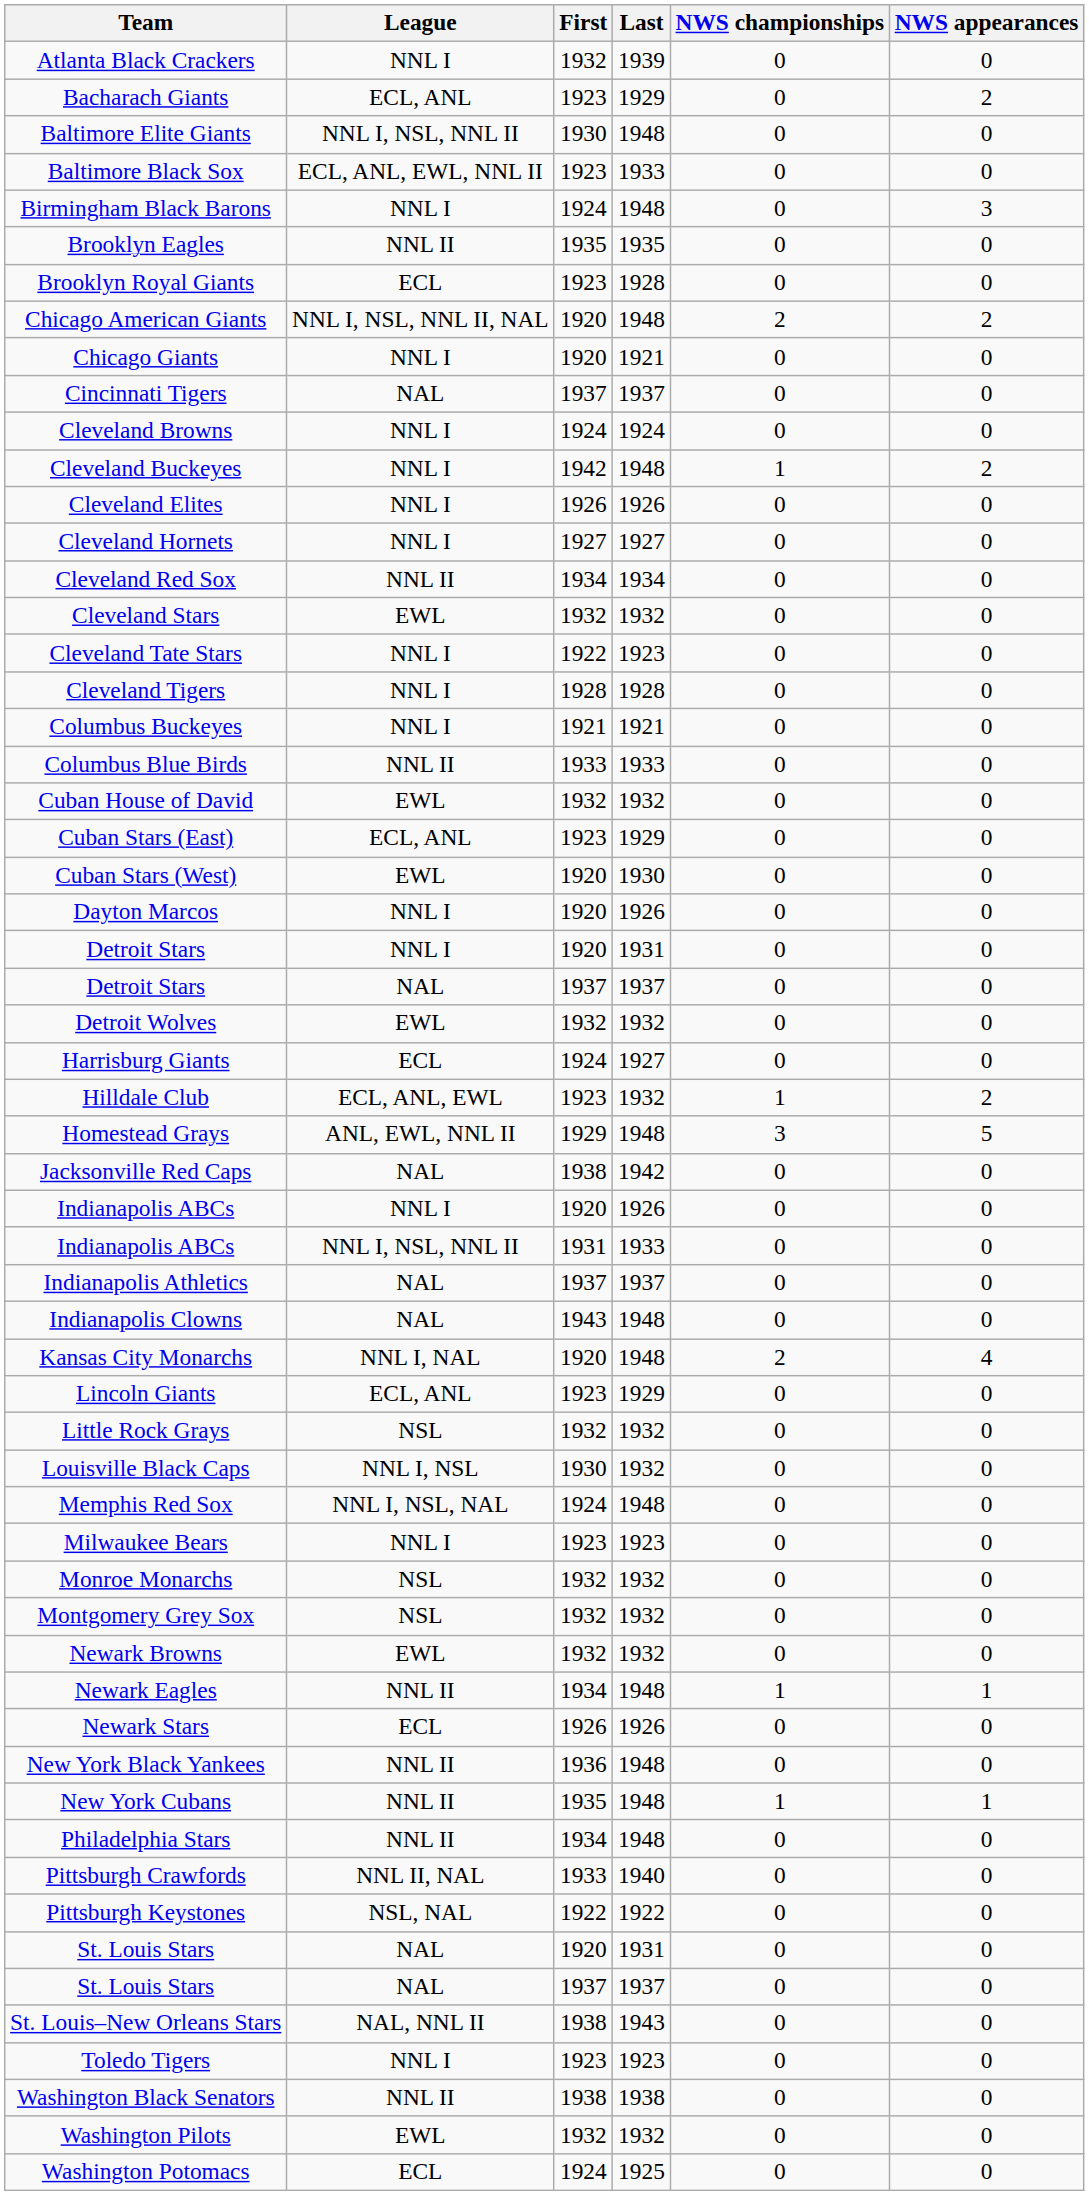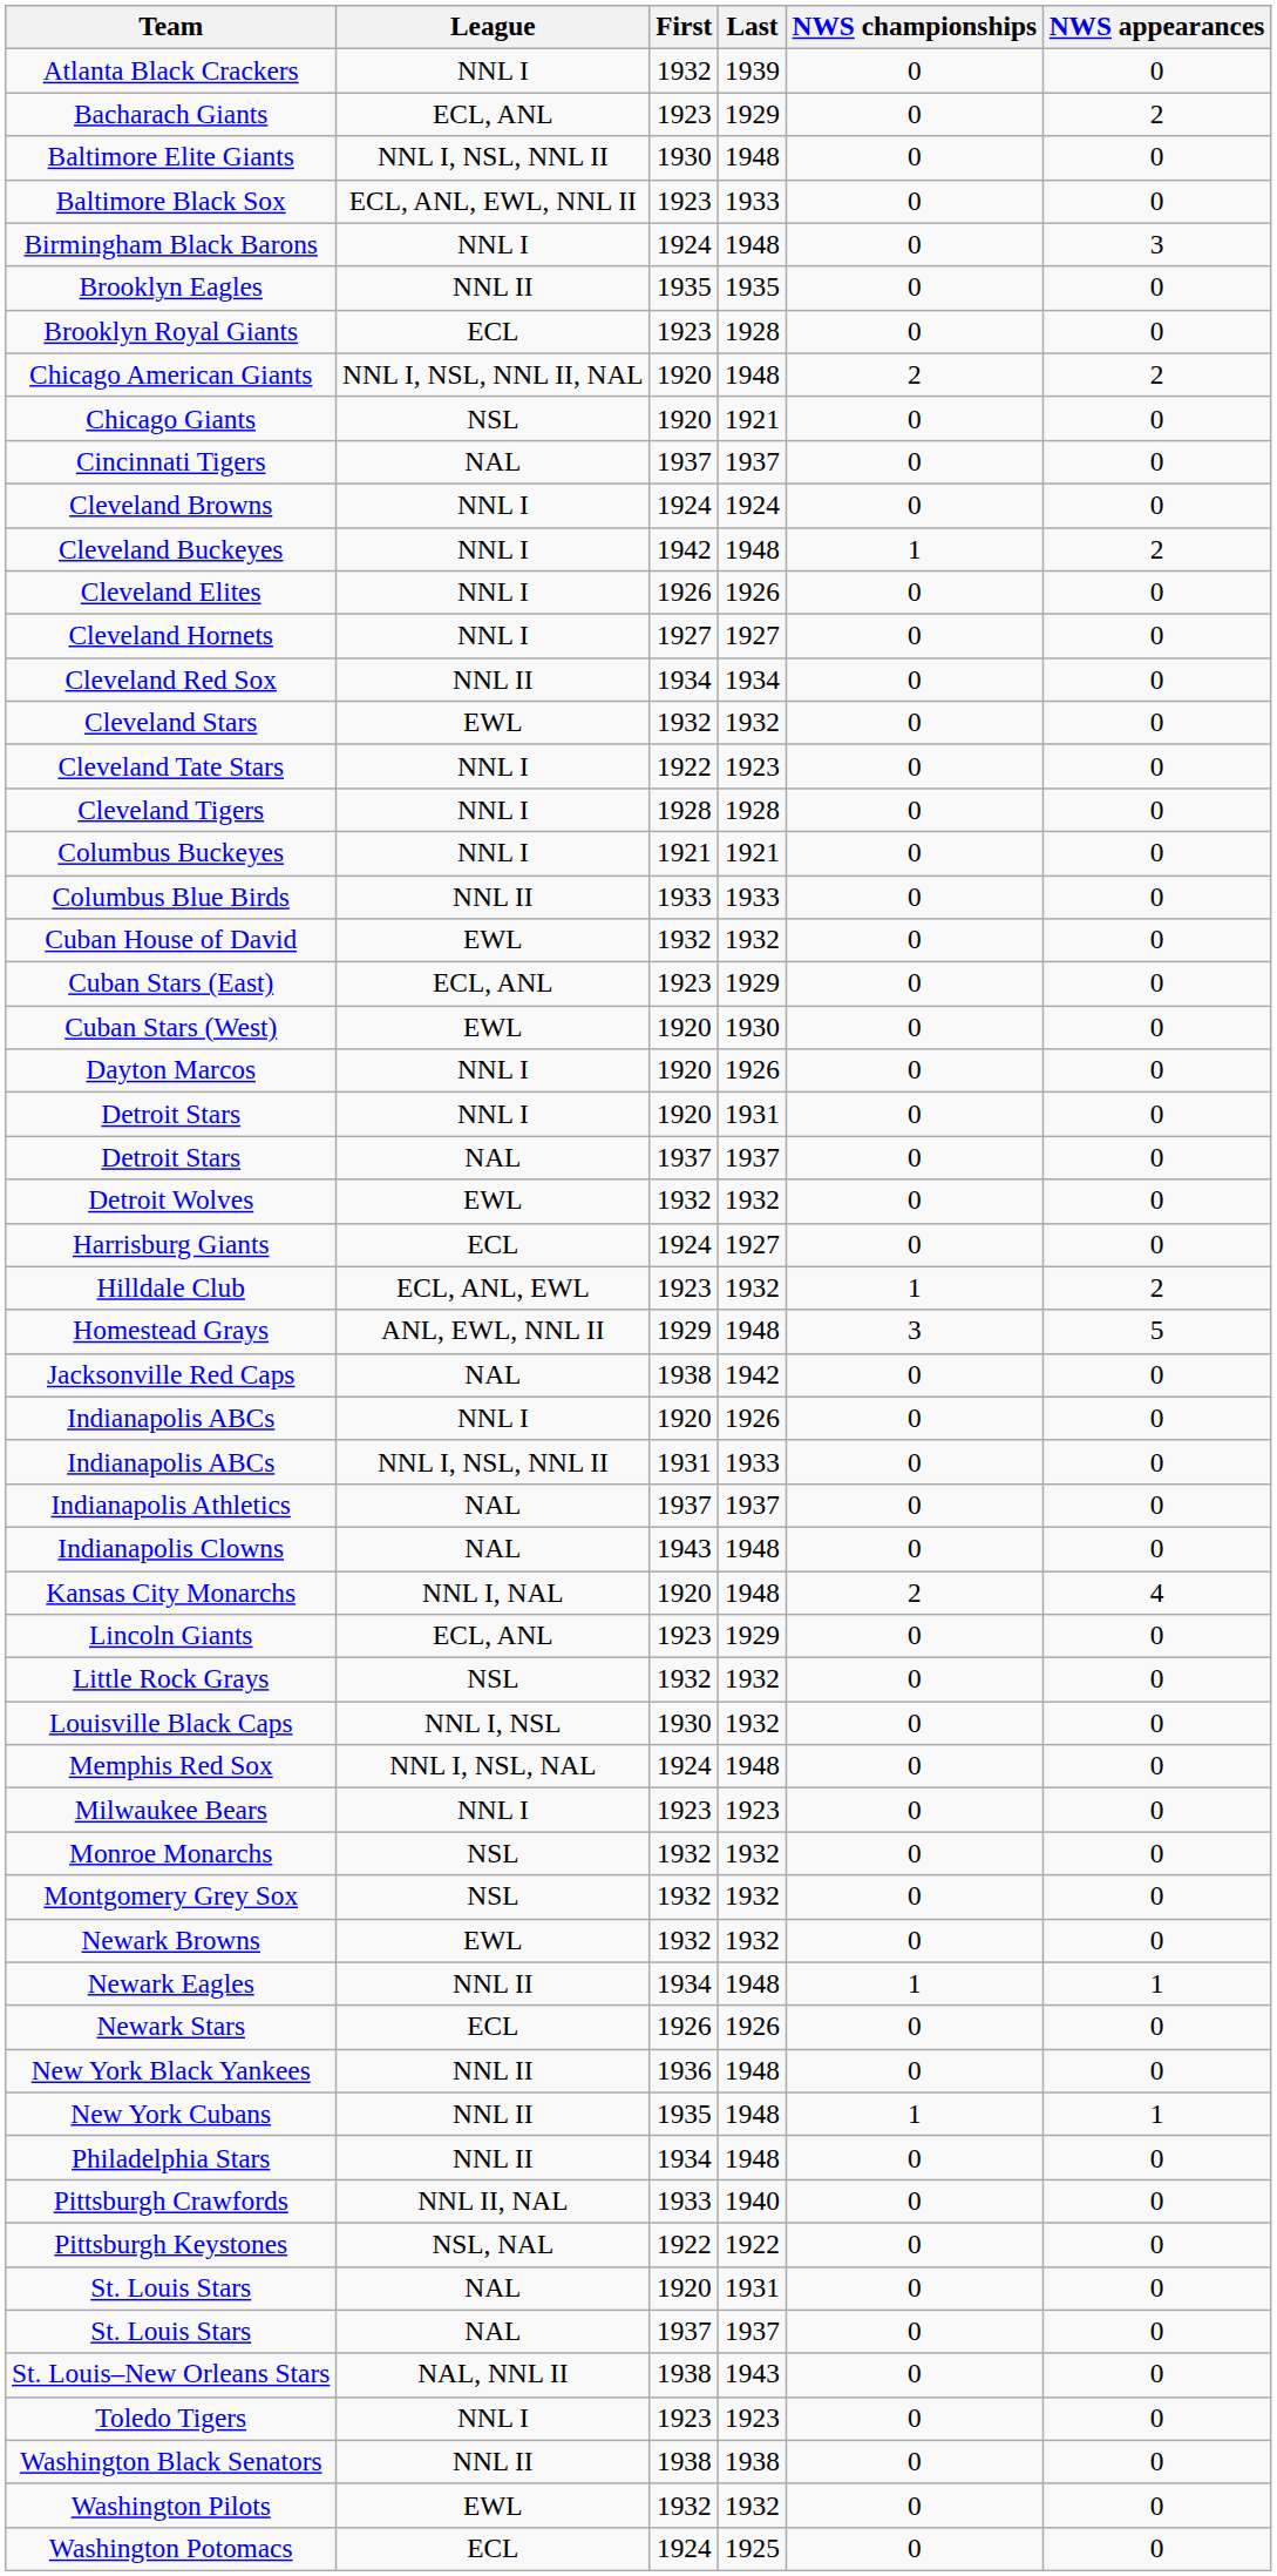Chicago Giants | League: NNL I -> NSL
